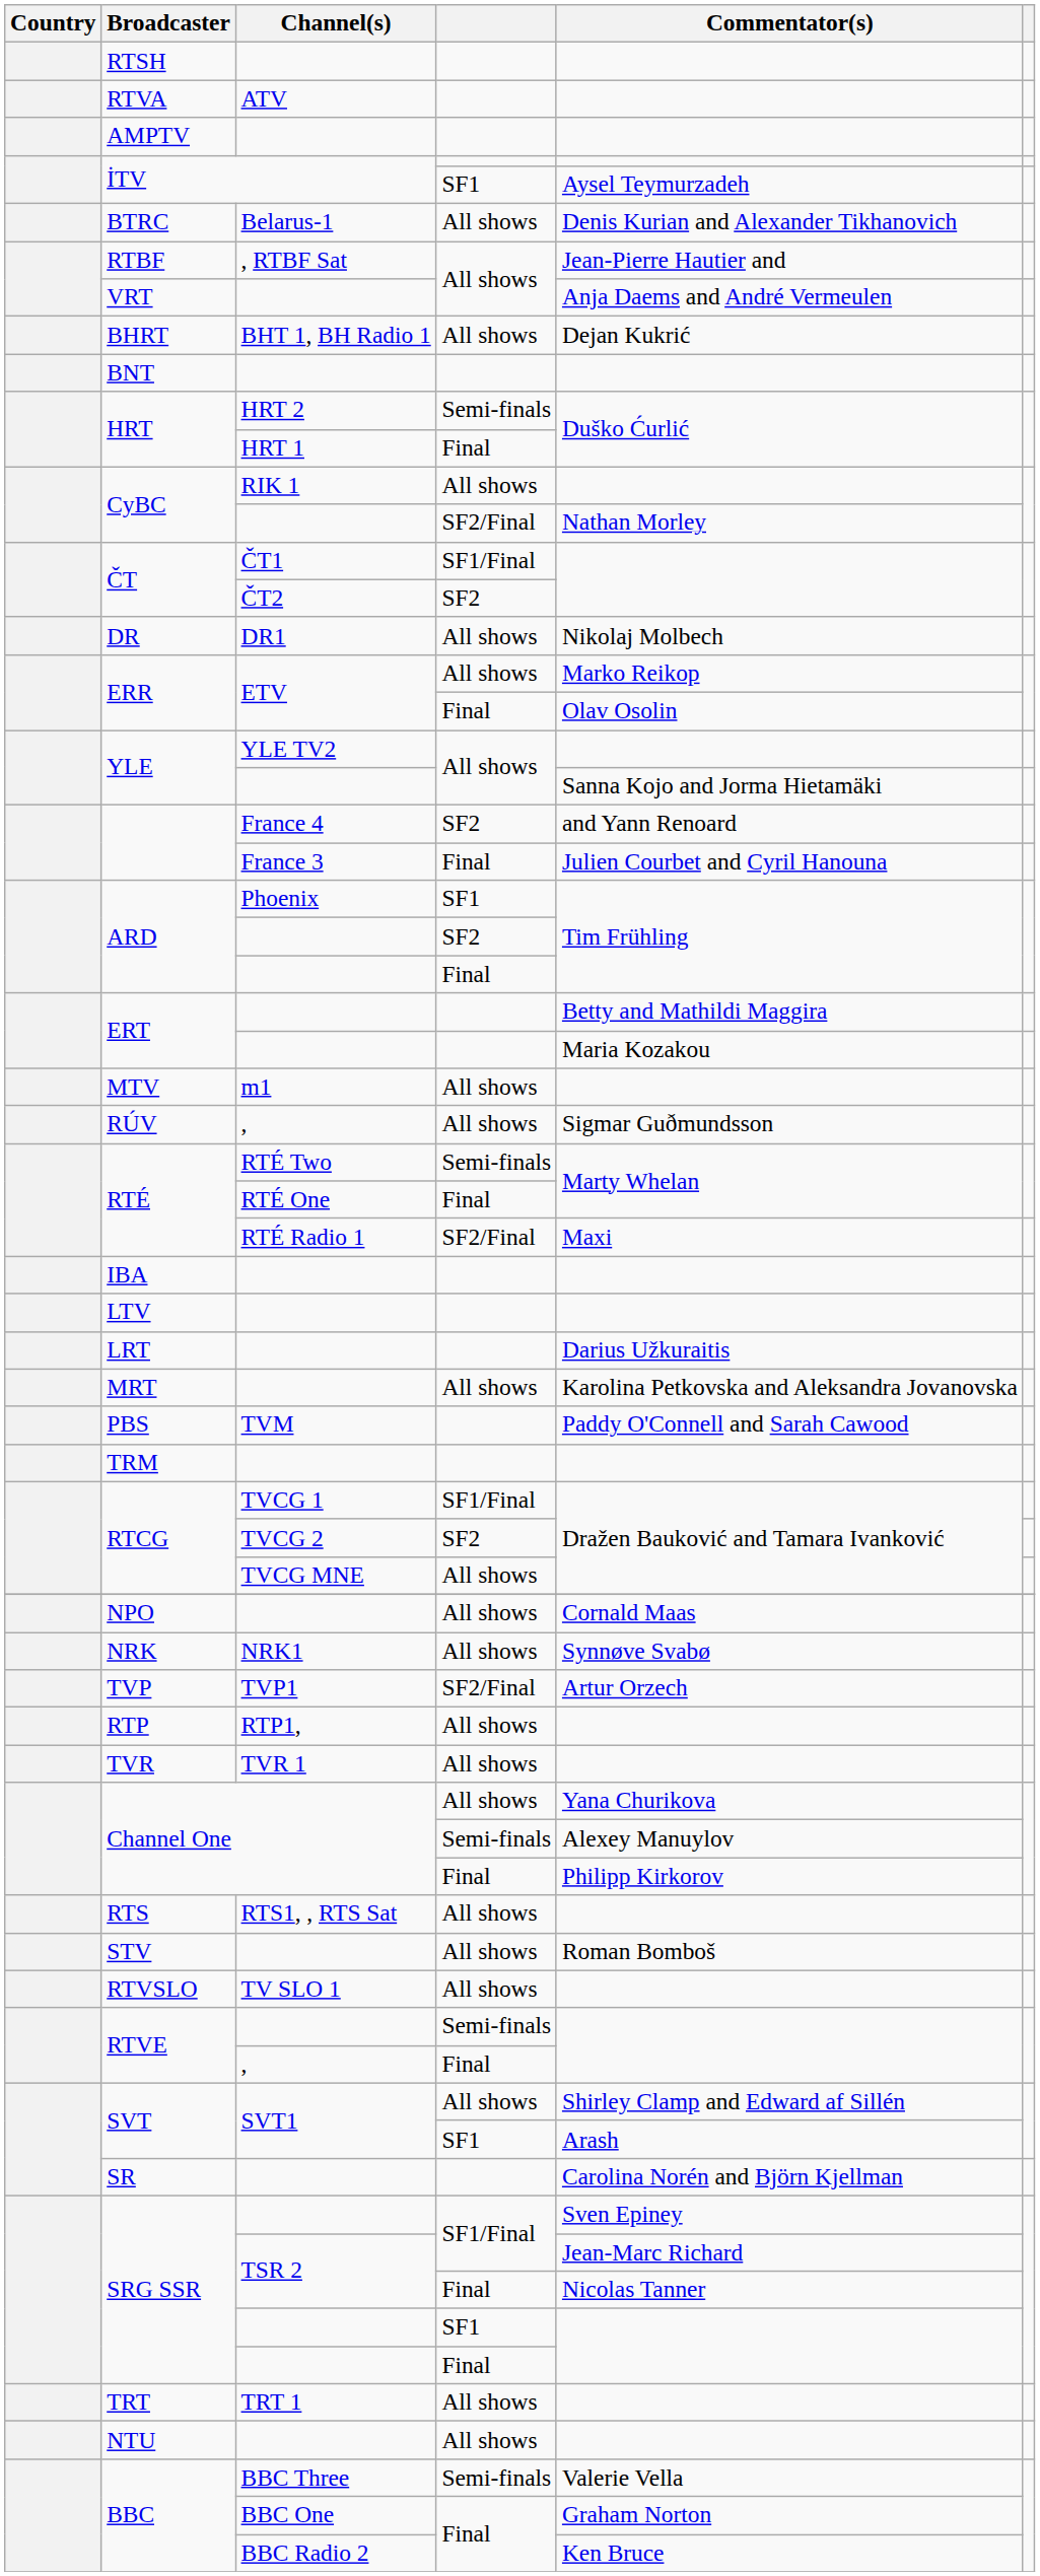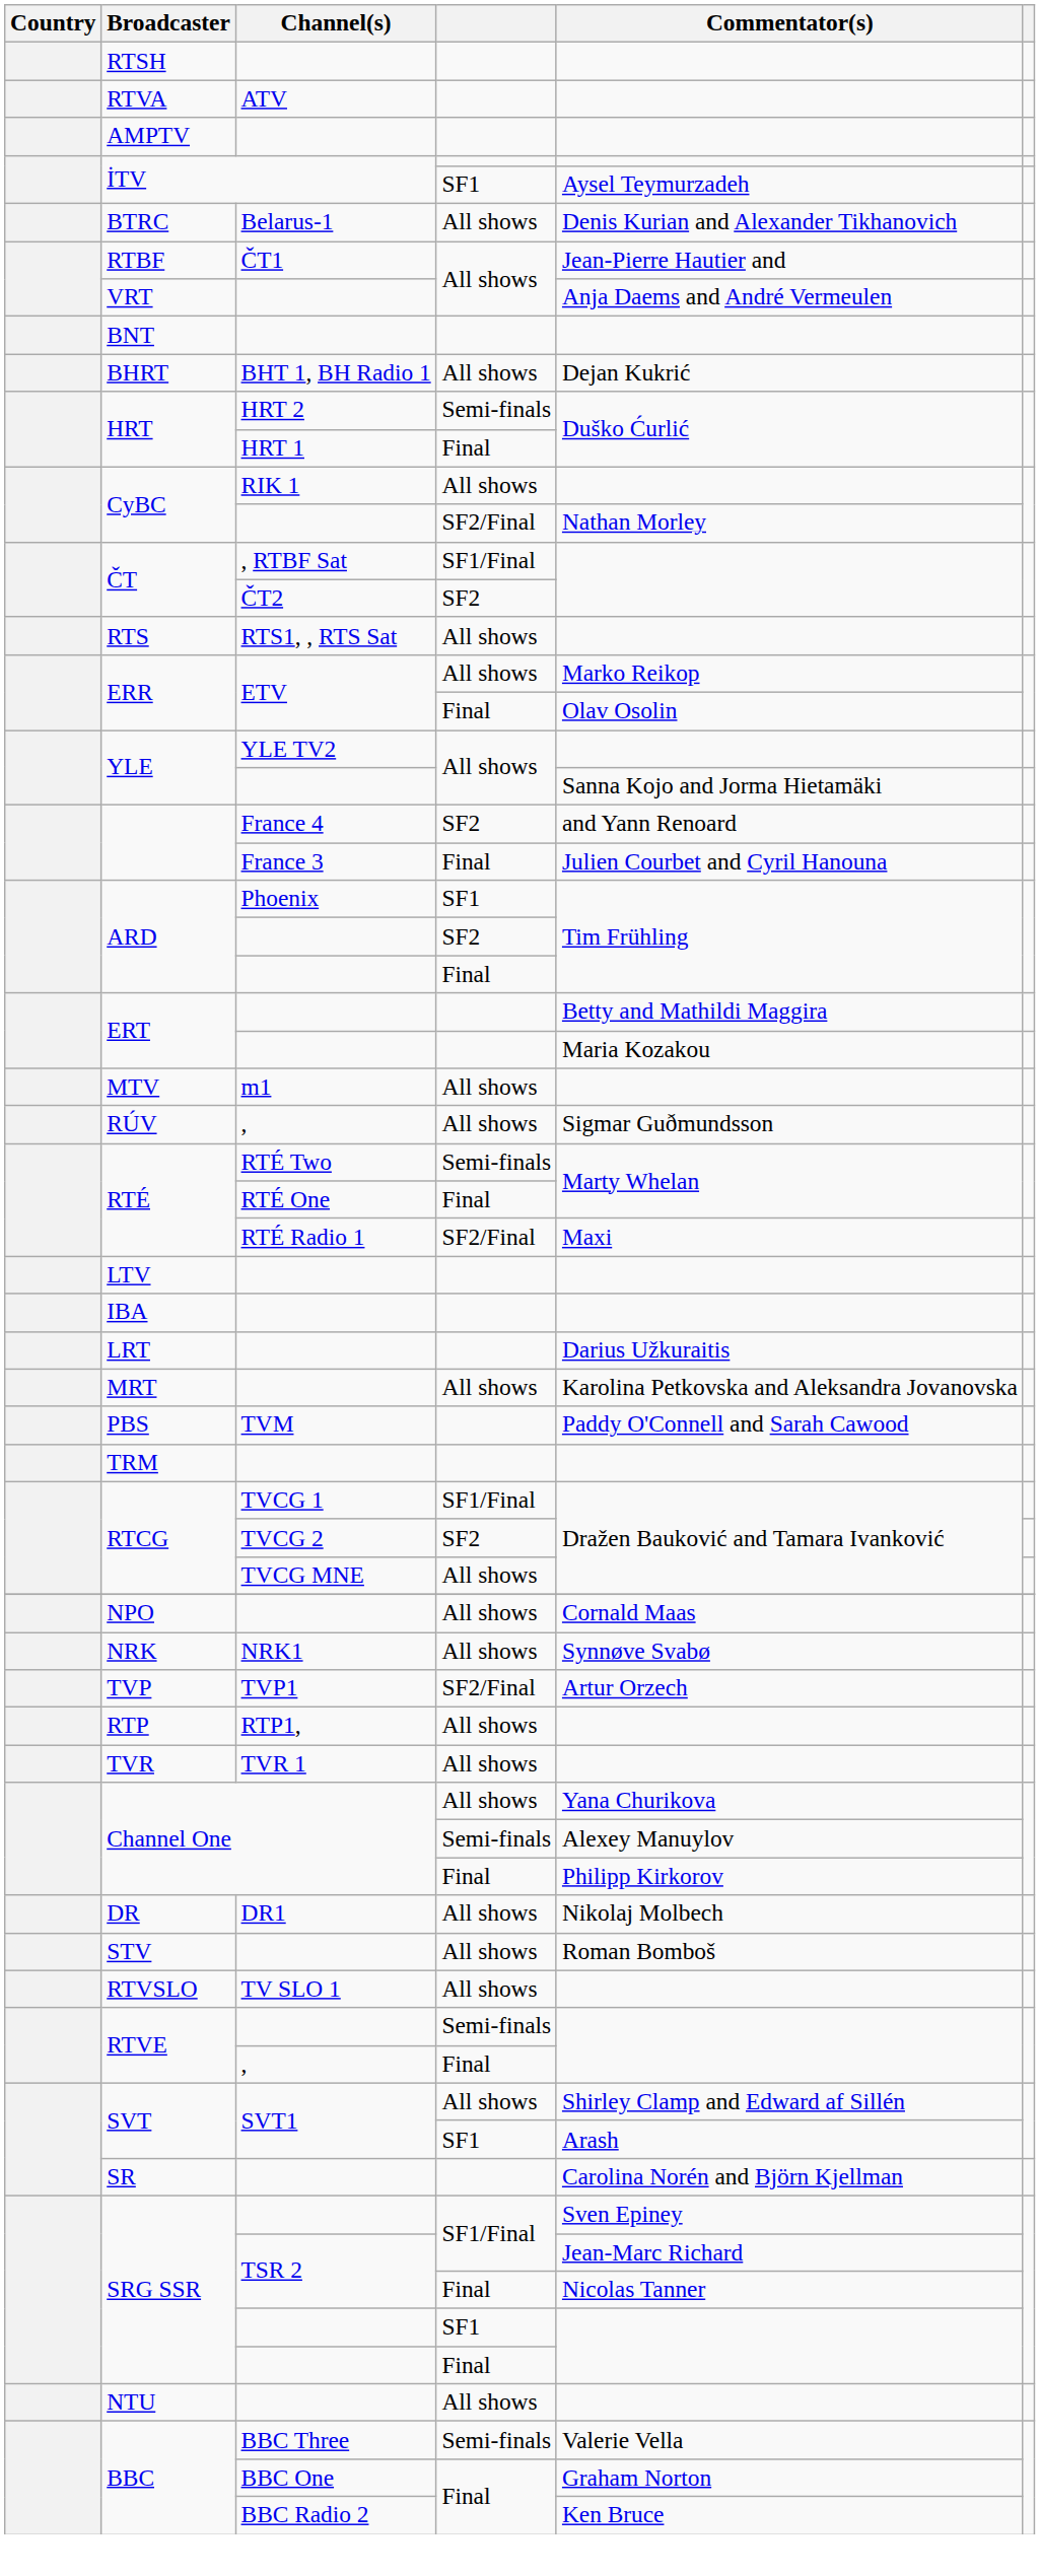RTBF | Channel(s): , RTBF Sat -> ČT1
rows swapped: BHRT <-> BNT
ČT / SF1/Final | Channel(s): ČT1 -> , RTBF Sat
rows swapped: DR <-> RTS
rows swapped: IBA <-> LTV
- row: TRT | TRT 1 | All shows
